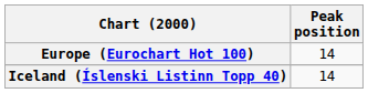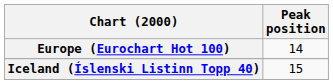Iceland (Íslenski Listinn Topp 40) | Peak position: 14 -> 15
